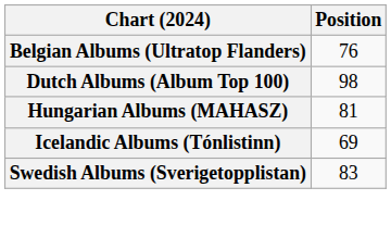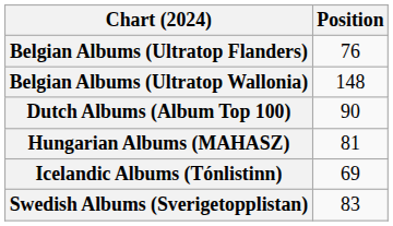+ row: Belgian Albums (Ultratop Wallonia) | 148
Dutch Albums (Album Top 100) | Position: 98 -> 90
